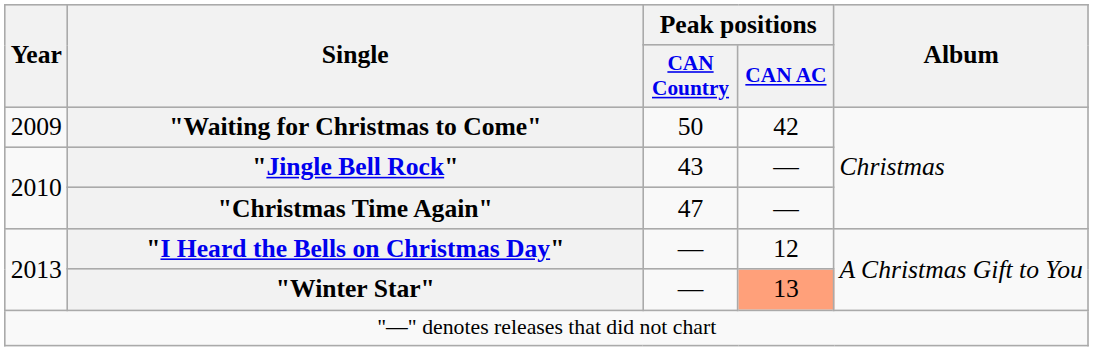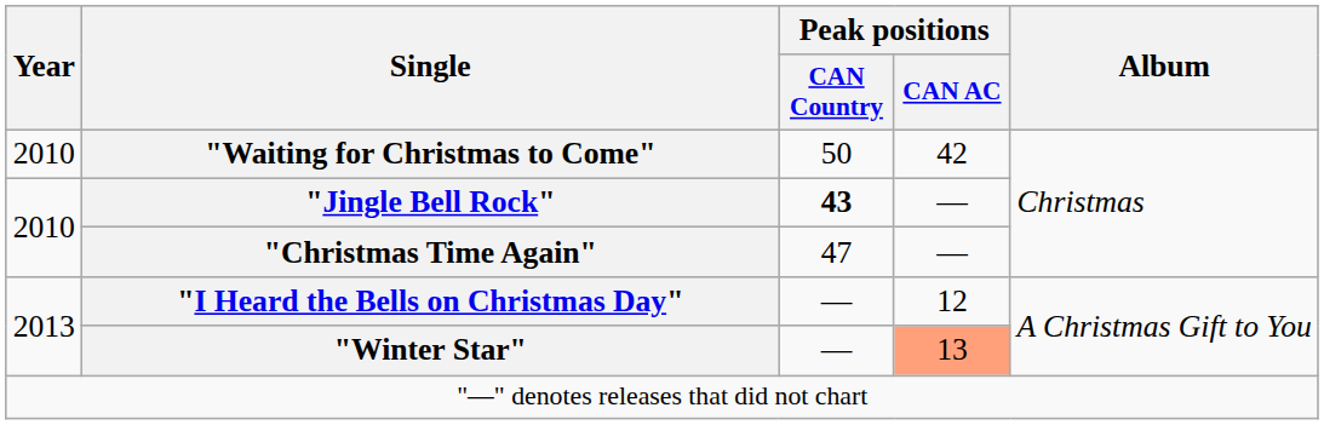"Waiting for Christmas to Come" | Year: 2009 -> 2010
"Jingle Bell Rock" | Peak positions / CAN Country: normal -> bold
